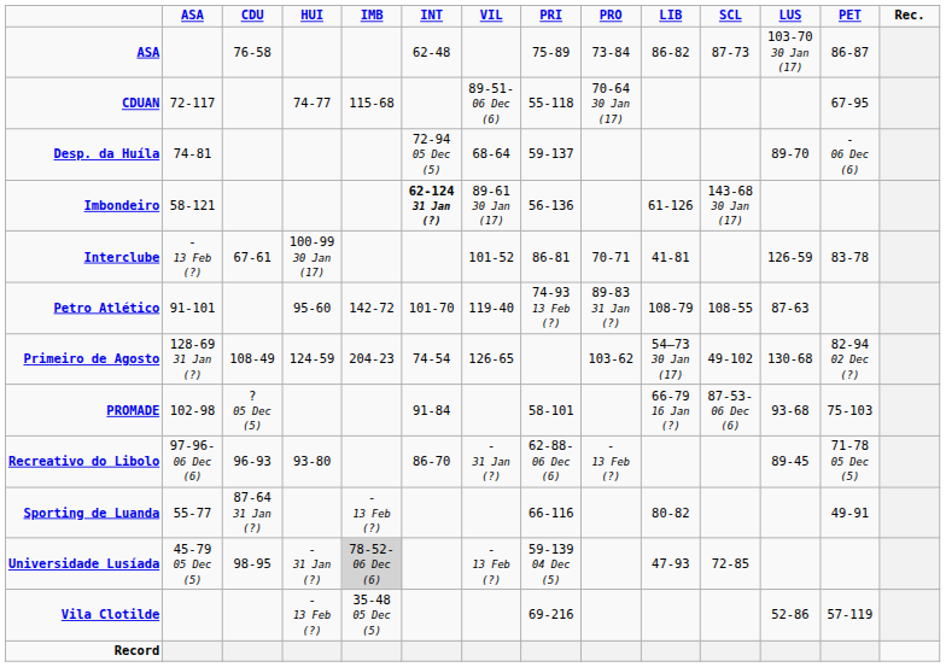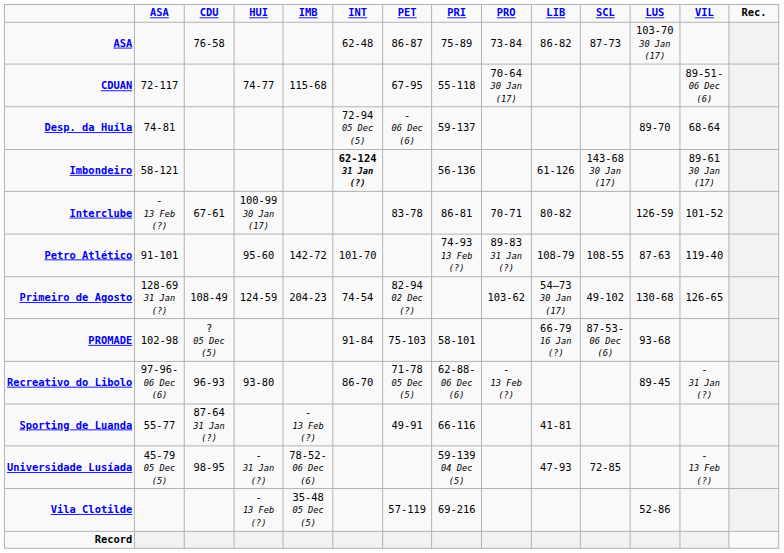columns swapped: PET <-> VIL
Interclube | LIB: 41-81 -> 80-82
Sporting de Luanda | LIB: 80-82 -> 41-81
Universidade Lusíada | IMB: lightgrey background -> no background
